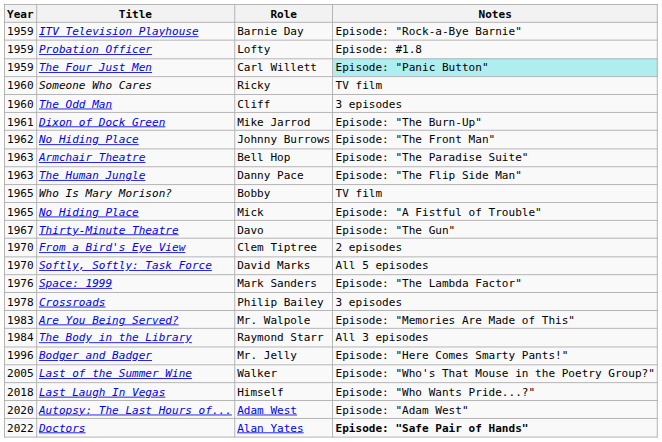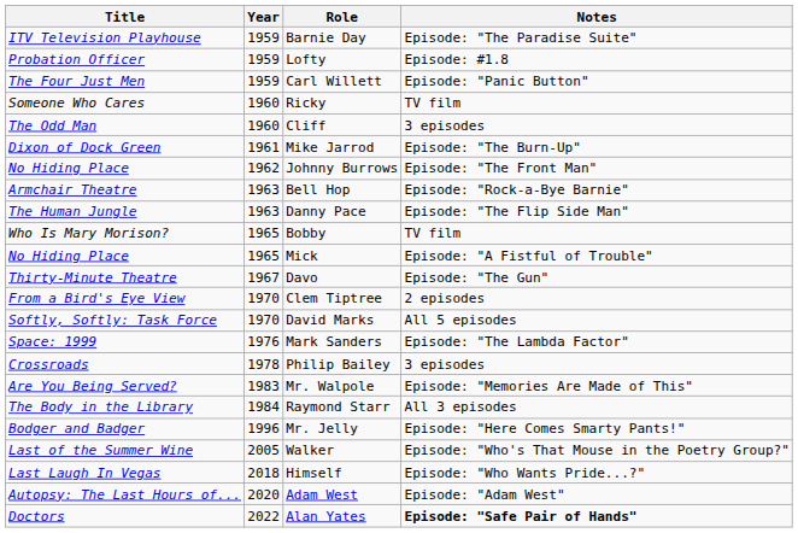columns swapped: Year <-> Title
Barnie Day | Notes: Episode: "Rock-a-Bye Barnie" -> Episode: "The Paradise Suite"
Carl Willett | Notes: paleturquoise background -> no background
Bell Hop | Notes: Episode: "The Paradise Suite" -> Episode: "Rock-a-Bye Barnie"
